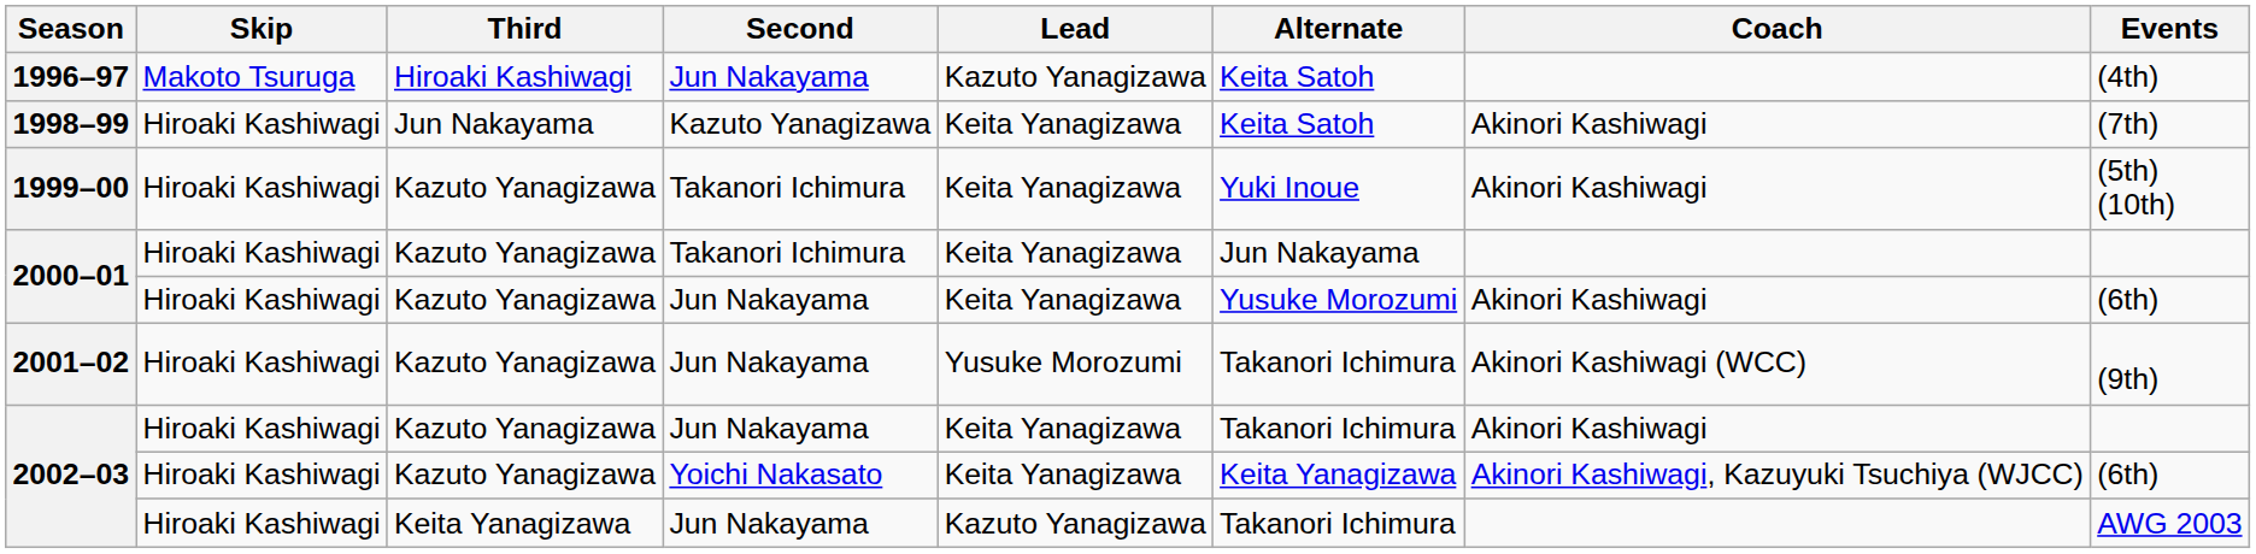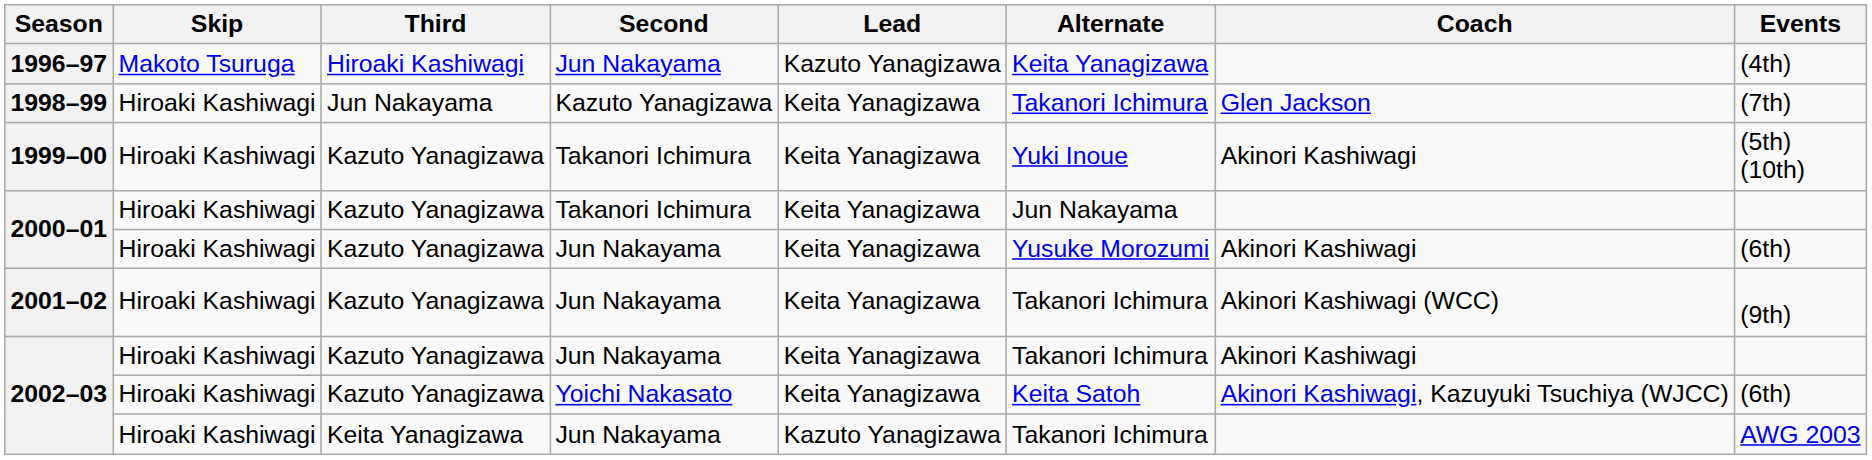1996–97 | Alternate: Keita Satoh -> Keita Yanagizawa
1998–99 | Alternate: Keita Satoh -> Takanori Ichimura
1998–99 | Coach: Akinori Kashiwagi -> Glen Jackson
2001–02 | Lead: Yusuke Morozumi -> Keita Yanagizawa
2002–03 / Yoichi Nakasato | Alternate: Keita Yanagizawa -> Keita Satoh
